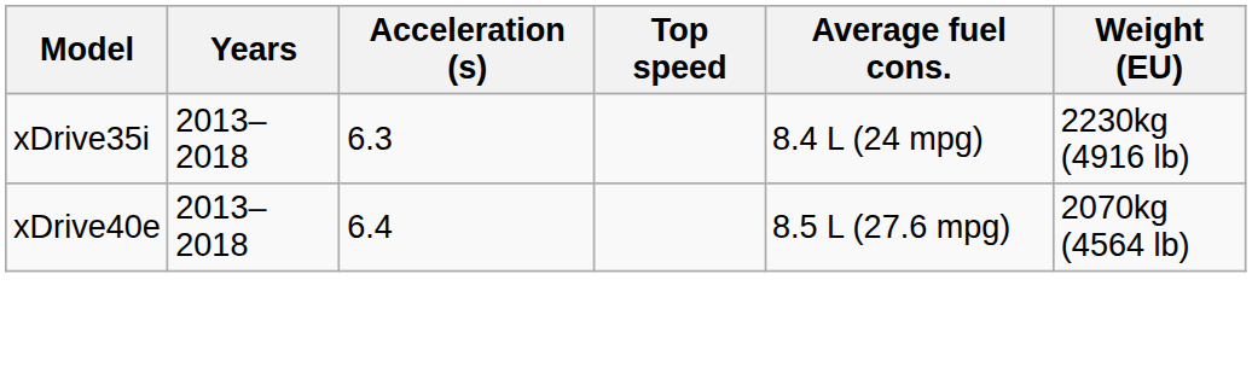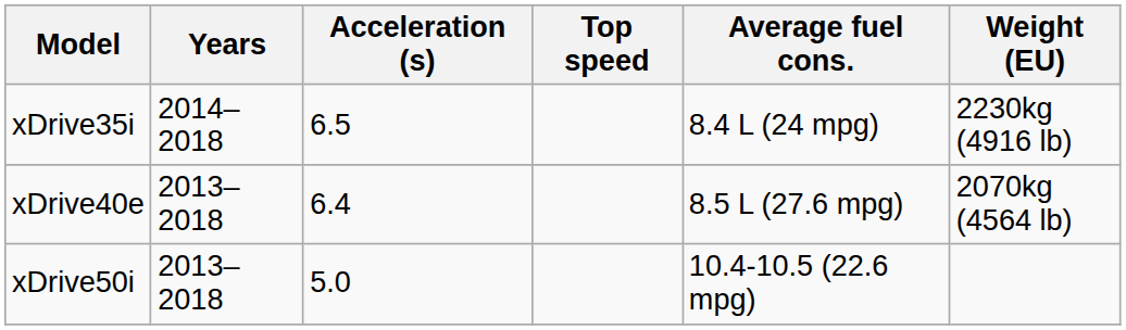xDrive35i | Years: 2013–2018 -> 2014–2018
xDrive35i | Acceleration (s): 6.3 -> 6.5
+ row: xDrive50i | 2013–2018 | 5.0 | 10.4-10.5 (22.6 mpg)
